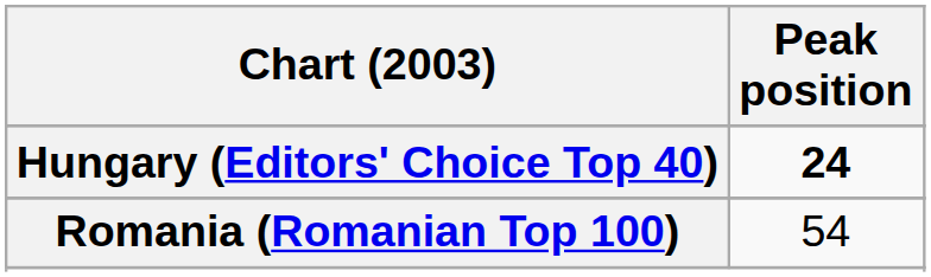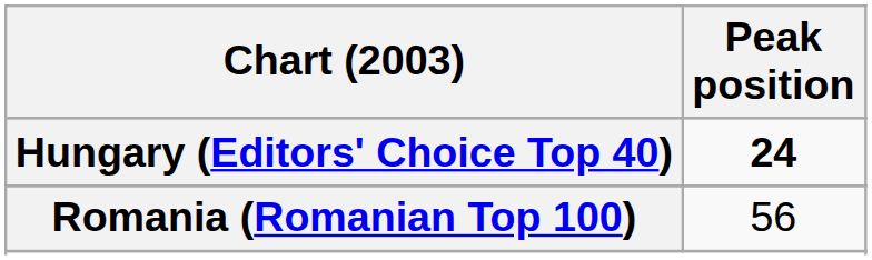Romania (Romanian Top 100) | Peak position: 54 -> 56
